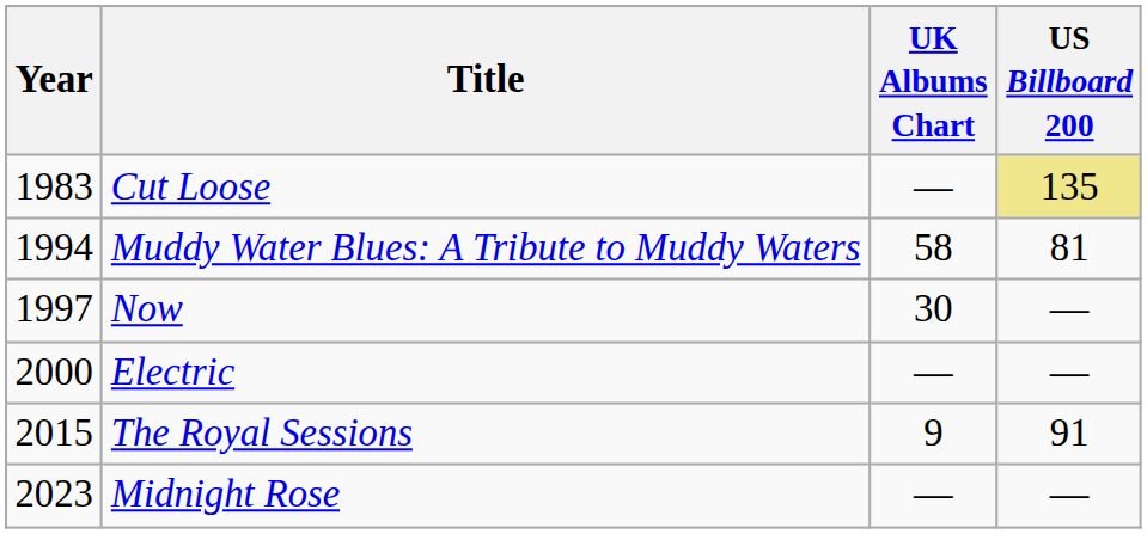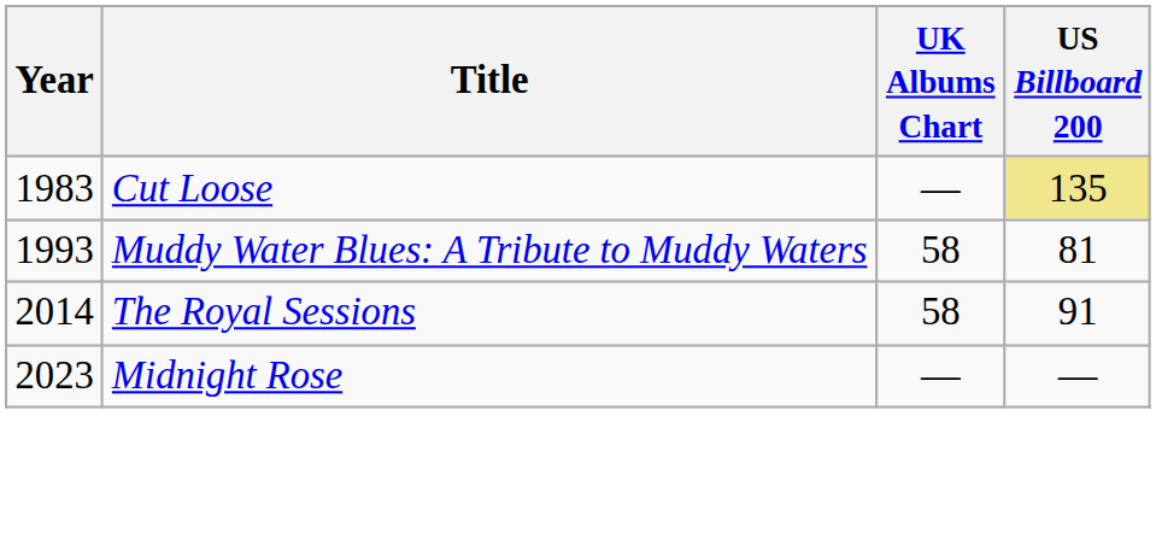Muddy Water Blues: A Tribute to Muddy Waters | Year: 1994 -> 1993
- row: 1997 | Now | 30 | —
- row: 2000 | Electric | — | —
The Royal Sessions | Year: 2015 -> 2014
The Royal Sessions | UK Albums Chart: 9 -> 58
